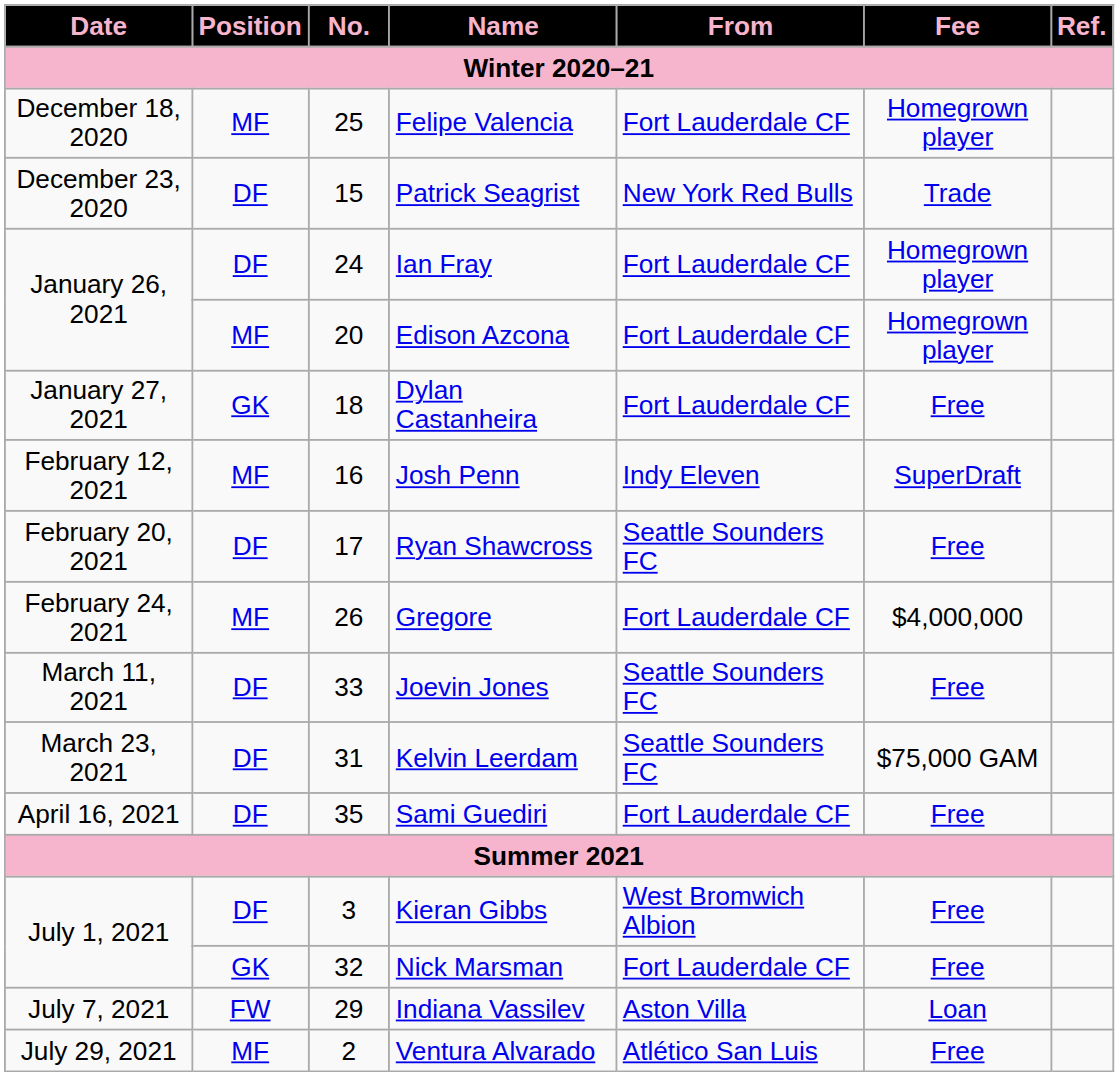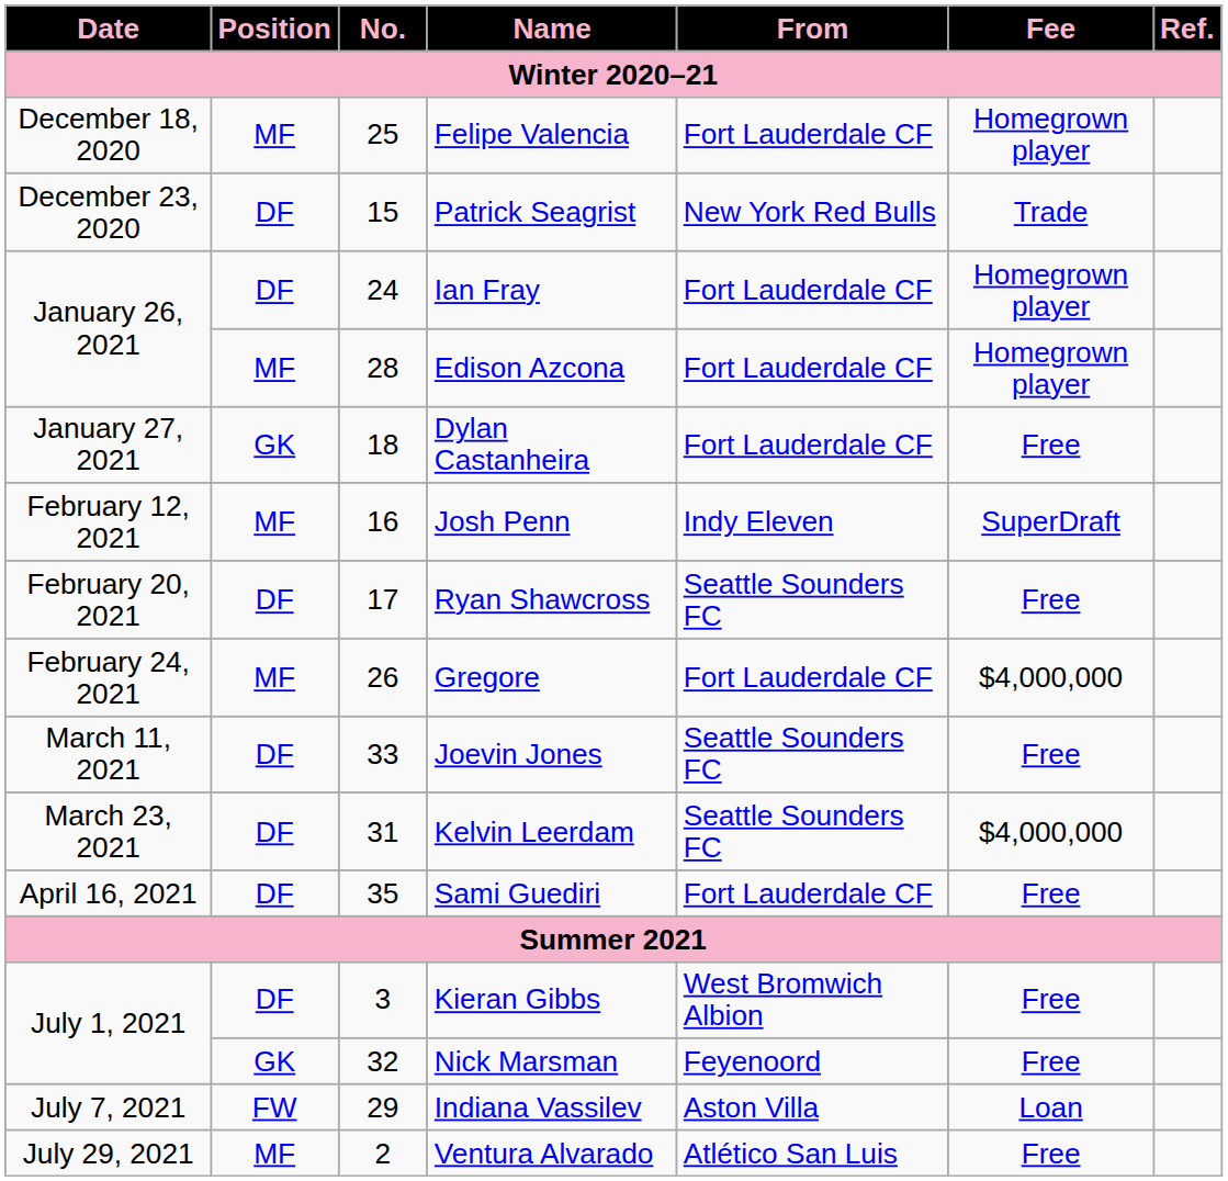Edison Azcona | No.: 20 -> 28
Kelvin Leerdam | Fee: $75,000 GAM -> $4,000,000
Nick Marsman | From: Fort Lauderdale CF -> Feyenoord
